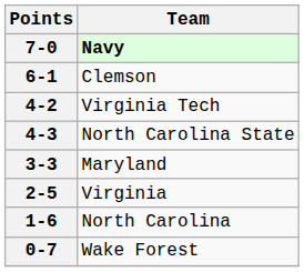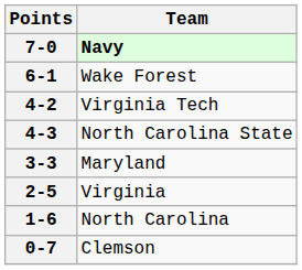6-1 | Team: Clemson -> Wake Forest
0-7 | Team: Wake Forest -> Clemson
